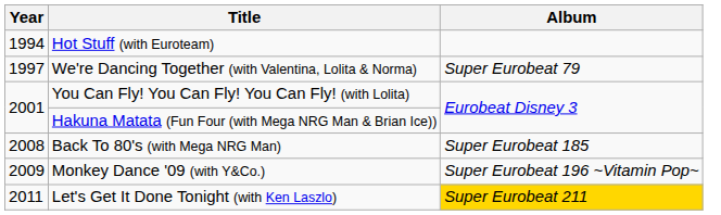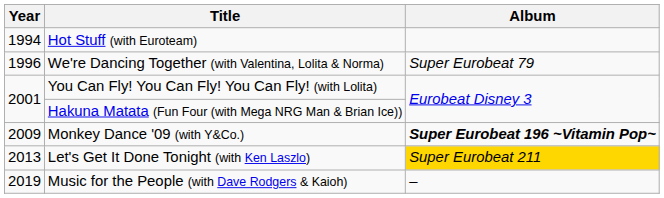We're Dancing Together (with Valentina, Lolita & Norma) | Year: 1997 -> 1996
- row: 2008 | Back To 80's (with Mega NRG Man) | Super Eurobeat 185
Monkey Dance '09 (with Y&Co.) | Album: normal -> bold
Let's Get It Done Tonight (with Ken Laszlo) | Year: 2011 -> 2013
+ row: 2019 | Music for the People (with Dave Rodgers & Kaioh) | –
